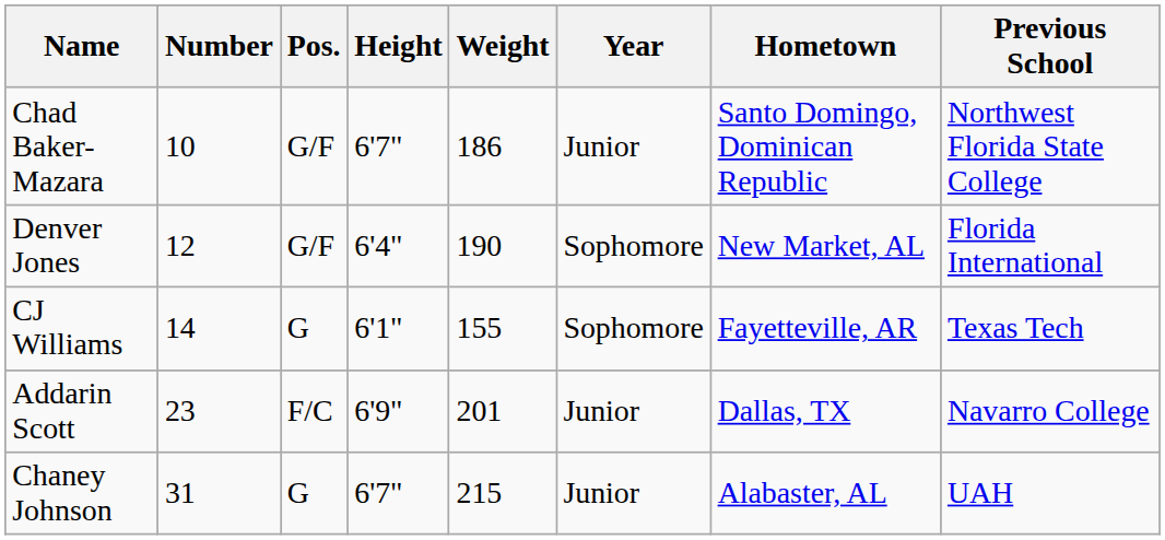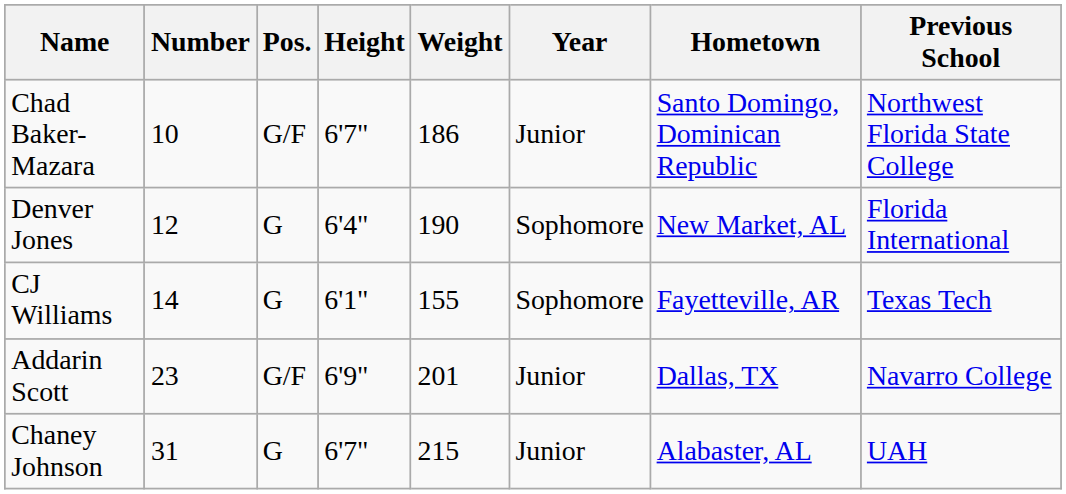Denver Jones | Pos.: G/F -> G
Addarin Scott | Pos.: F/C -> G/F
